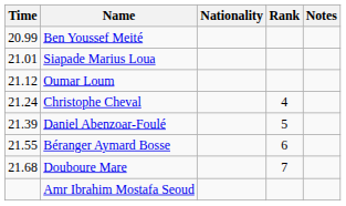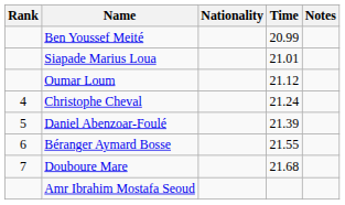columns swapped: Rank <-> Time
